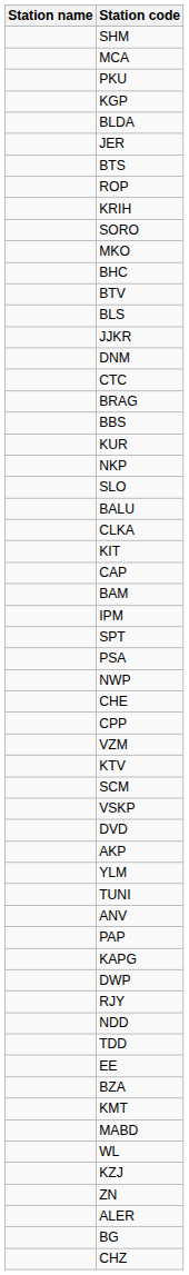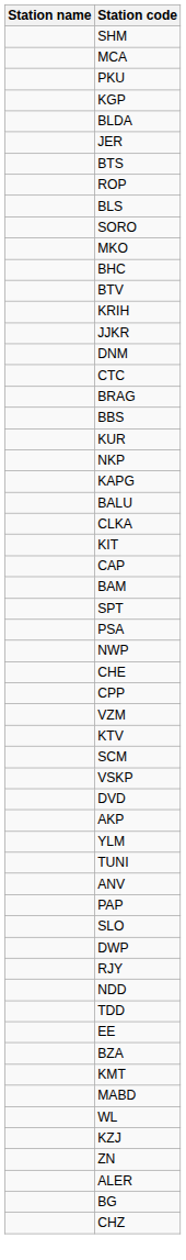rows swapped: BLS <-> KRIH
rows swapped: KAPG <-> SLO
- row: IPM
